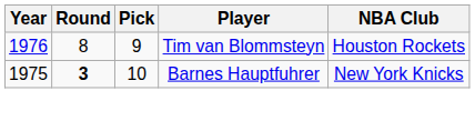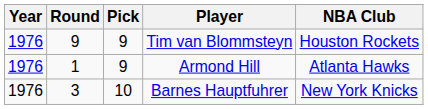Tim van Blommsteyn | Round: 8 -> 9
+ row: 1976 | 1 | 9 | Armond Hill | Atlanta Hawks
Barnes Hauptfuhrer | Year: 1975 -> 1976
Barnes Hauptfuhrer | Round: bold -> normal
